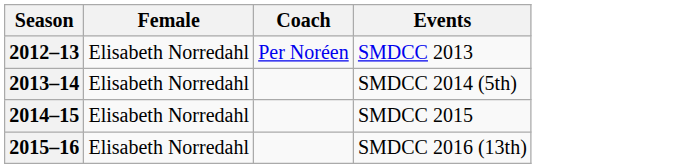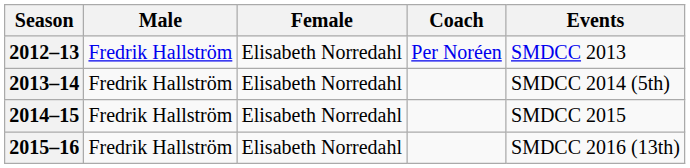+ column: Male | Fredrik Hallström | Fredrik Hallström | Fredrik Hallström | Fredrik Hallström
